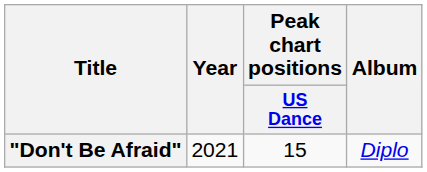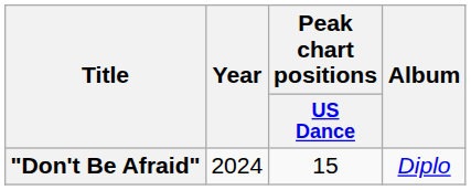"Don't Be Afraid" | Year: 2021 -> 2024
